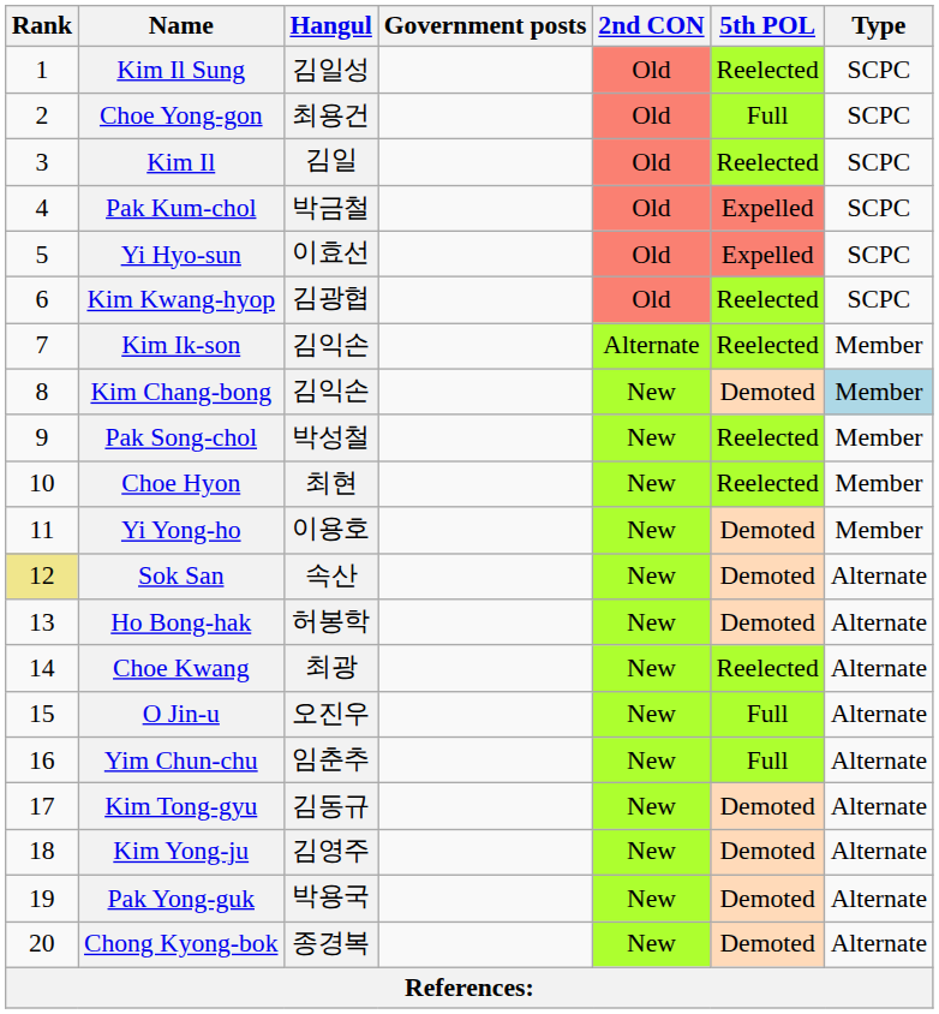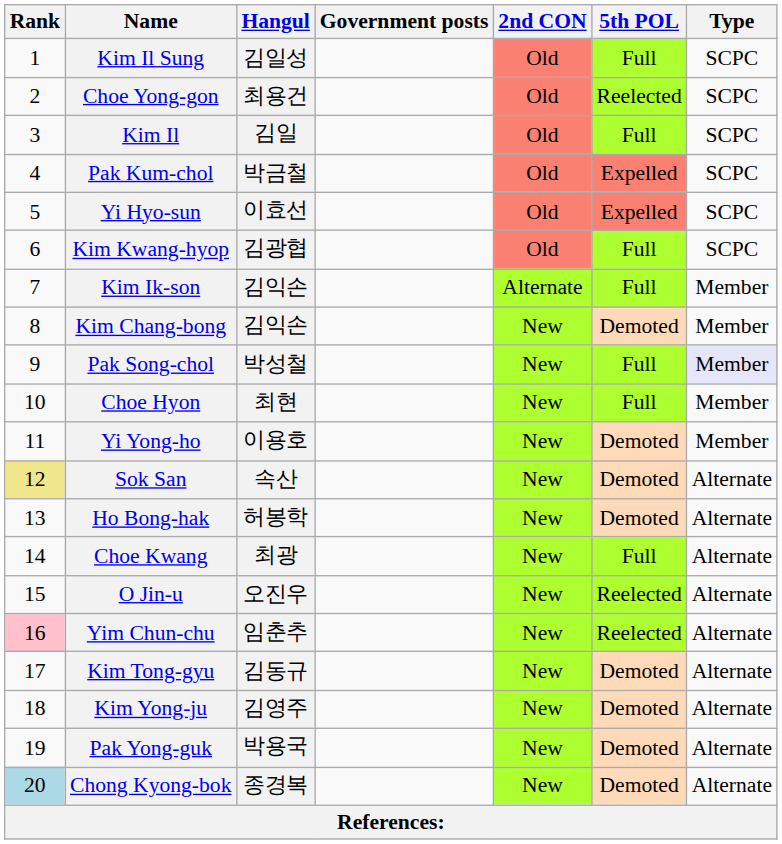Kim Il Sung | 5th POL: Reelected -> Full
Choe Yong-gon | 5th POL: Full -> Reelected
Kim Il | 5th POL: Reelected -> Full
Kim Kwang-hyop | 5th POL: Reelected -> Full
Kim Ik-son | 5th POL: Reelected -> Full
Kim Chang-bong | Type: lightblue background -> no background
Pak Song-chol | 5th POL: Reelected -> Full
Pak Song-chol | Type: no background -> lavender background
Choe Hyon | 5th POL: Reelected -> Full
Choe Kwang | 5th POL: Reelected -> Full
O Jin-u | 5th POL: Full -> Reelected
Yim Chun-chu | Rank: no background -> pink background
Yim Chun-chu | 5th POL: Full -> Reelected
Chong Kyong-bok | Rank: no background -> lightblue background
